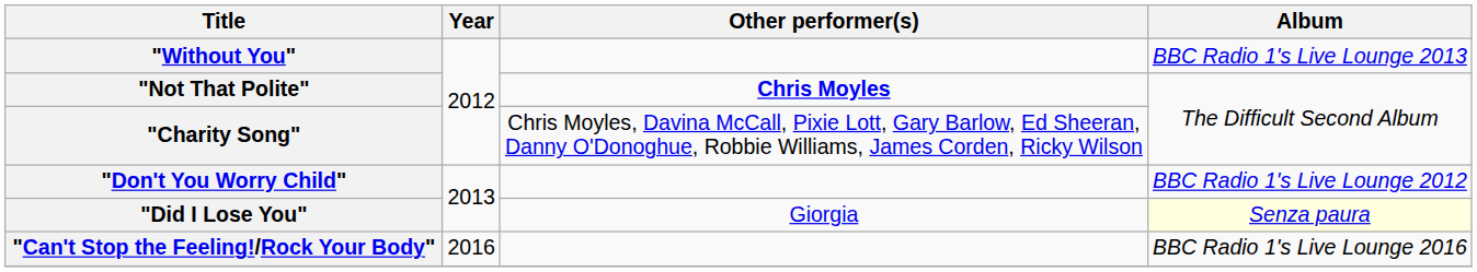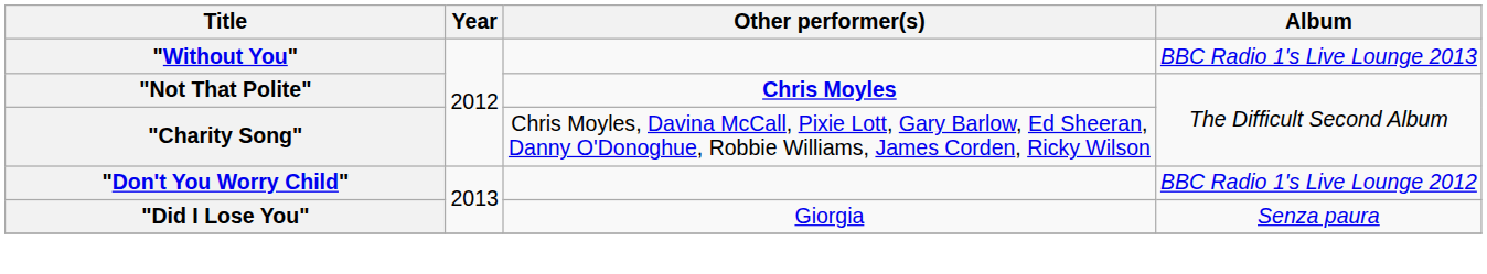"Did I Lose You" | Album: lightyellow background -> no background
- row: "Can't Stop the Feeling!/Rock Your Body" | 2016 | BBC Radio 1's Live Lounge 2016
